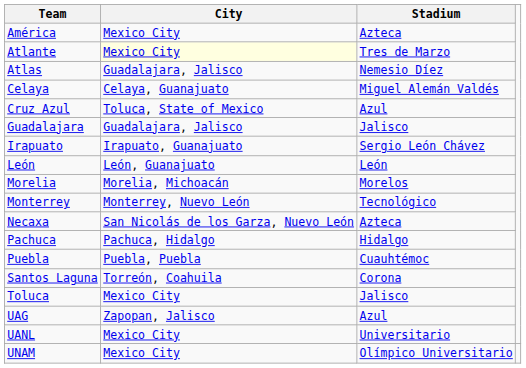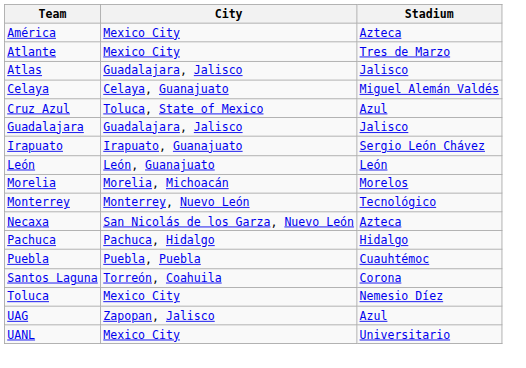Atlante | City: lightyellow background -> no background
Atlas | Stadium: Nemesio Díez -> Jalisco
Toluca | Stadium: Jalisco -> Nemesio Díez
- row: UNAM | Mexico City | Olímpico Universitario
